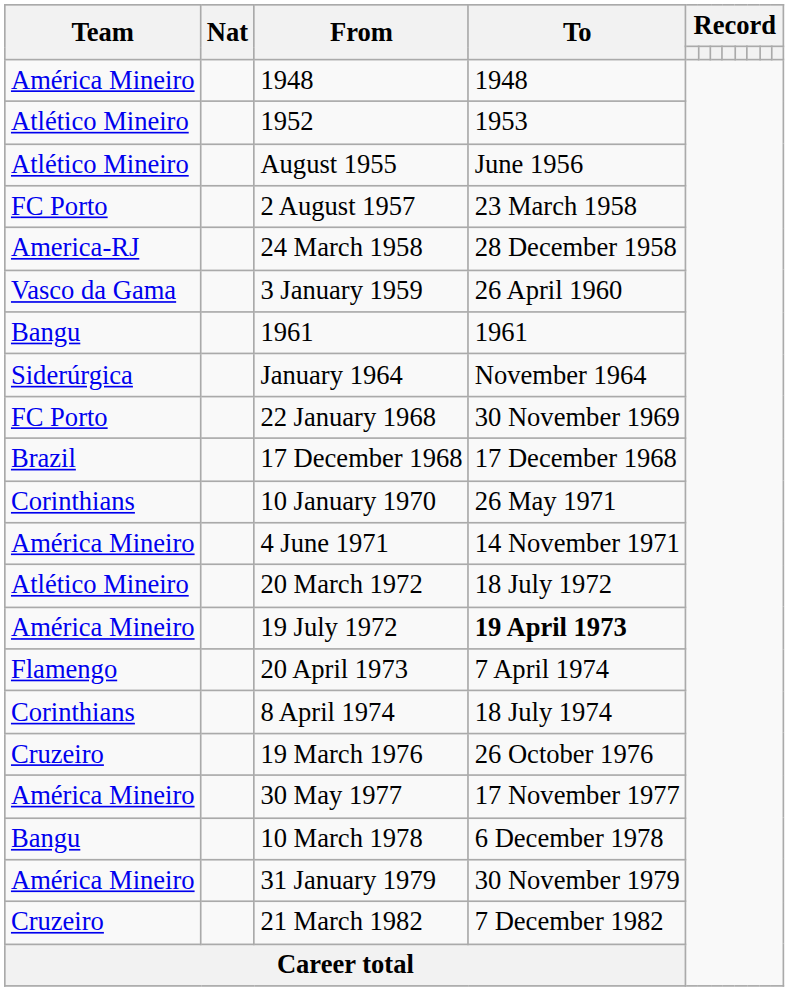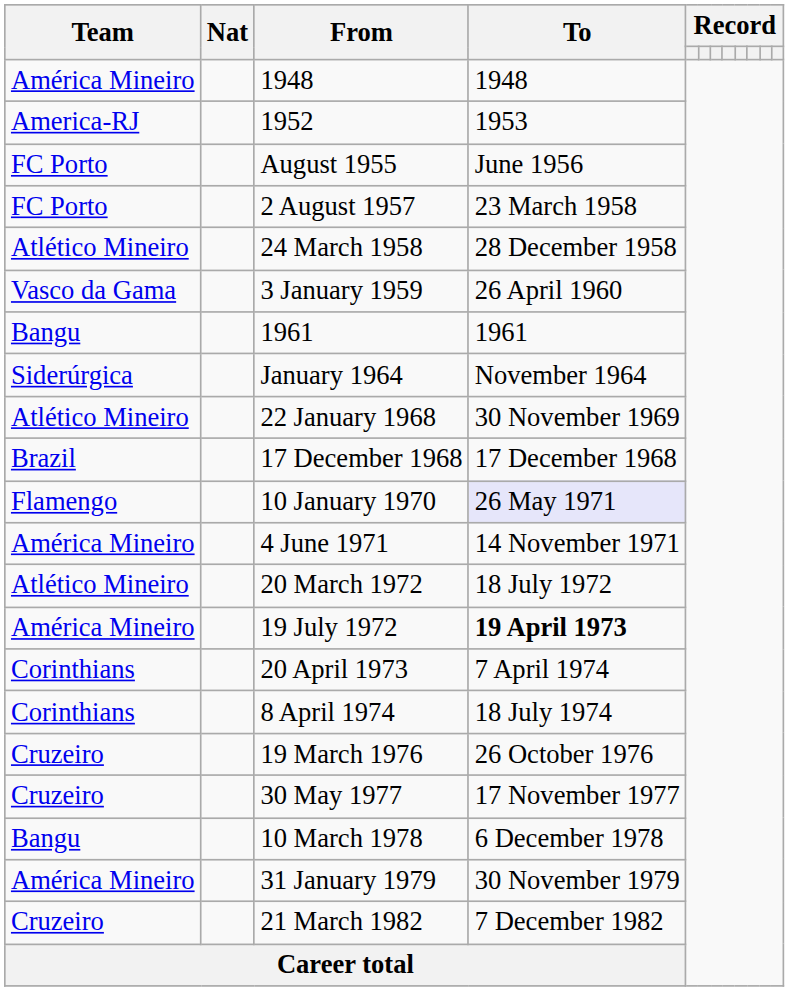1952 | Team: Atlético Mineiro -> America-RJ
August 1955 | Team: Atlético Mineiro -> FC Porto
24 March 1958 | Team: America-RJ -> Atlético Mineiro
22 January 1968 | Team: FC Porto -> Atlético Mineiro
10 January 1970 | Team: Corinthians -> Flamengo
10 January 1970 | To: no background -> lavender background
20 April 1973 | Team: Flamengo -> Corinthians
30 May 1977 | Team: América Mineiro -> Cruzeiro
